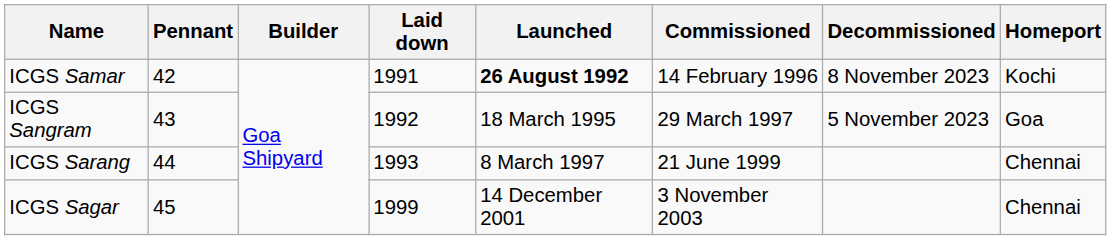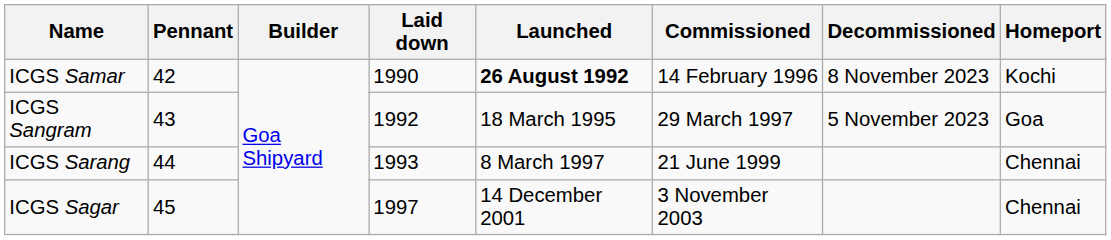ICGS Samar | Laid down: 1991 -> 1990
ICGS Sagar | Laid down: 1999 -> 1997
